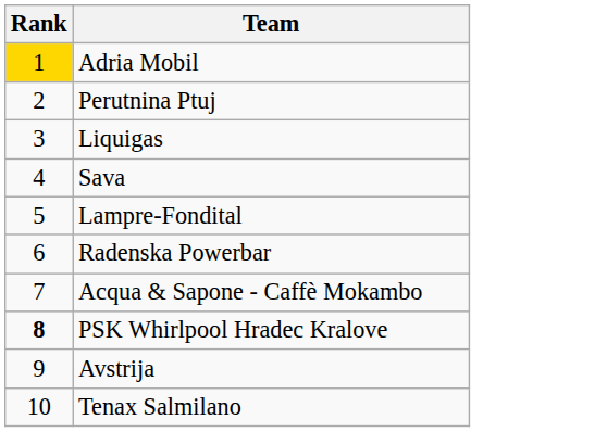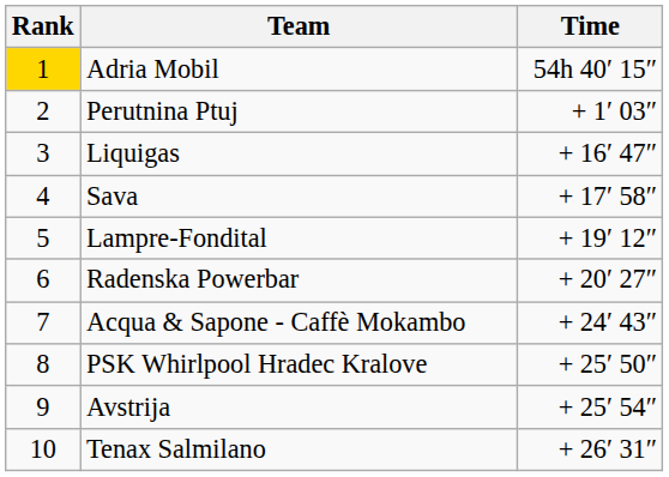+ column: Time | 54h 40′ 15″ | + 1′ 03″ | + 16′ 47″ | + 17′ 58″ | + 19′ 12″ | + 20′ 27″ | + 24′ 43″ | + 25′ 50″ | + 25′ 54″ | + 26′ 31″
PSK Whirlpool Hradec Kralove | Rank: bold -> normal
